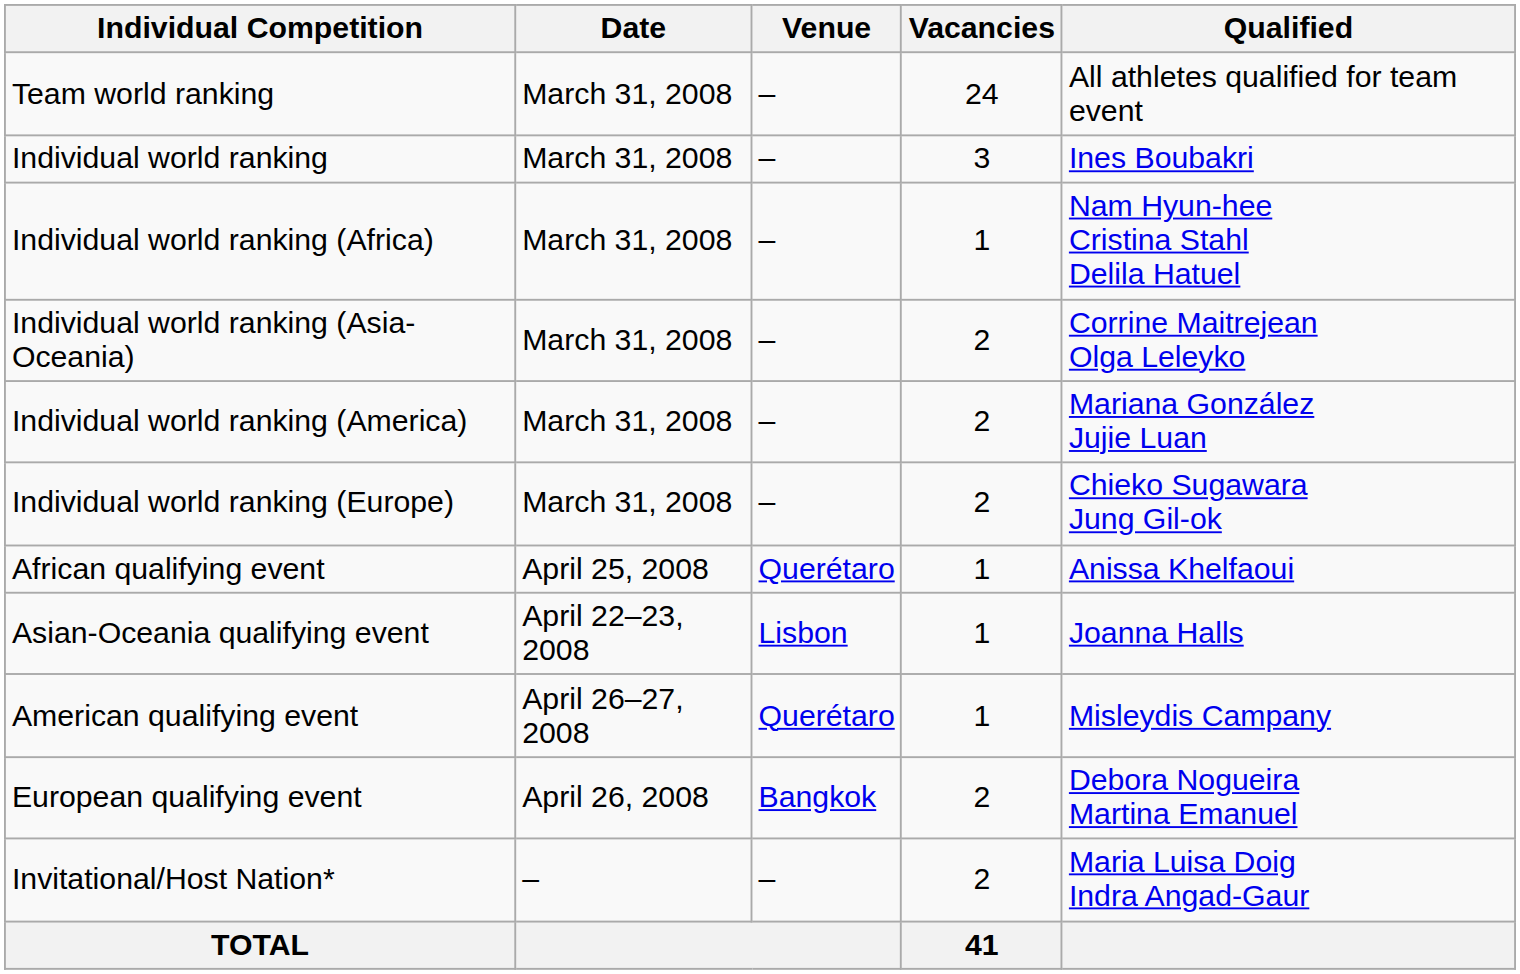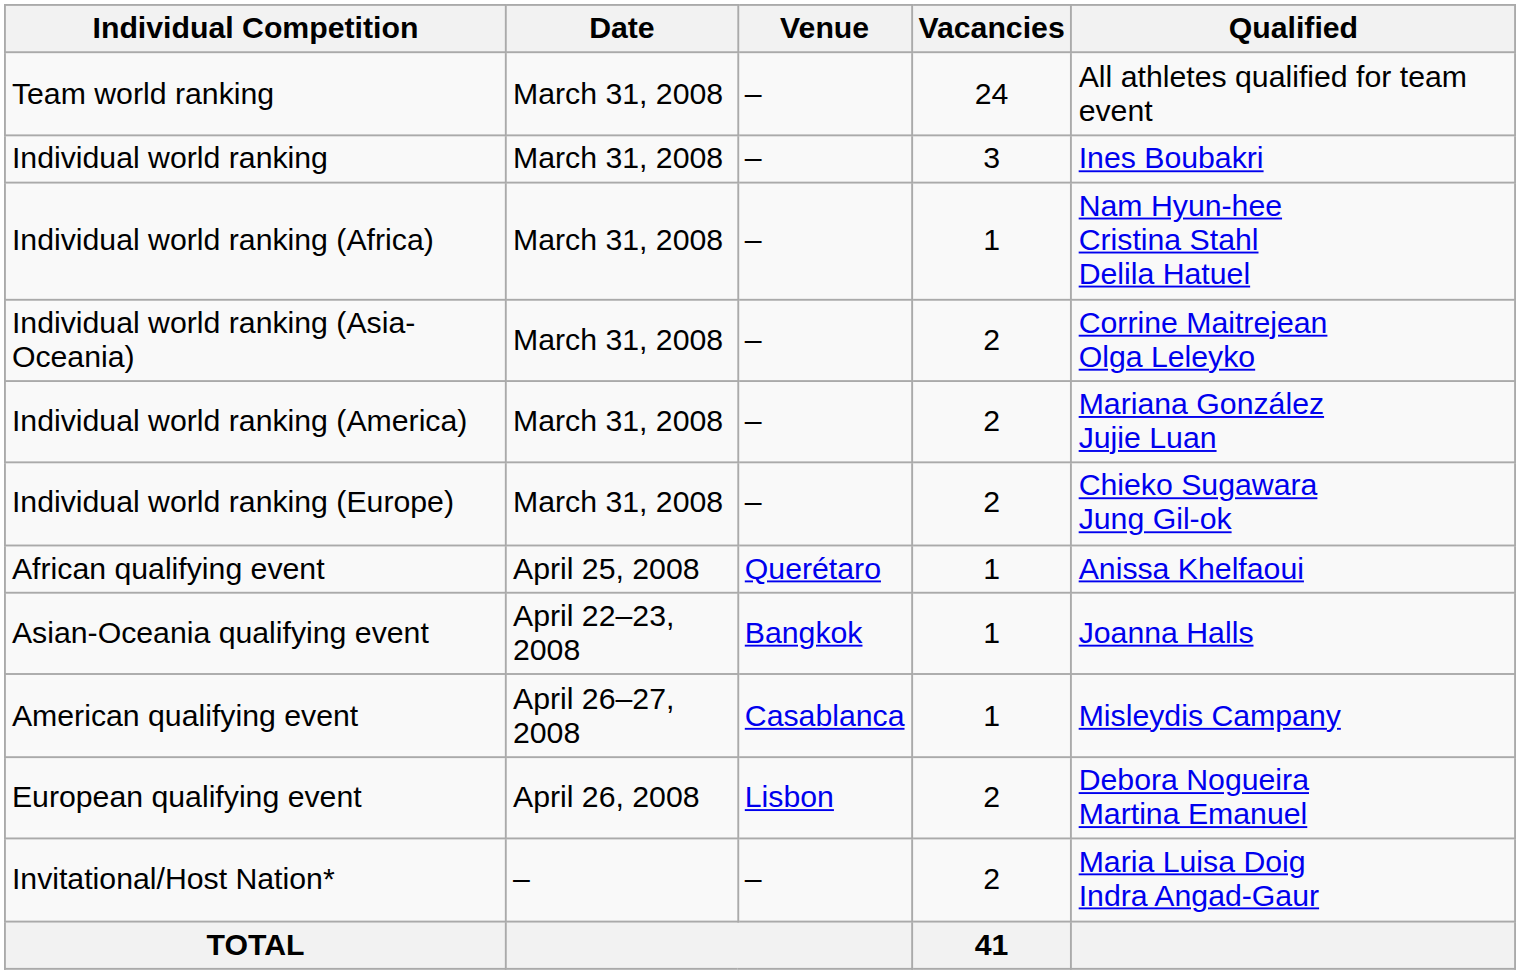Asian-Oceania qualifying event | Venue: Lisbon -> Bangkok
American qualifying event | Venue: Querétaro -> Casablanca
European qualifying event | Venue: Bangkok -> Lisbon
